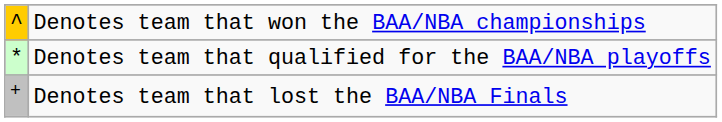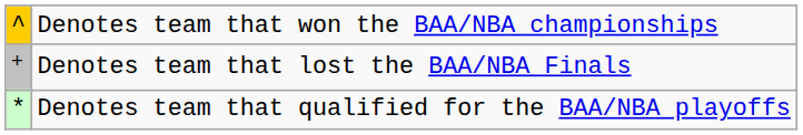rows swapped: Denotes team that lost the BAA/NBA Finals <-> Denotes team that qualified for the BAA/NBA playoffs
